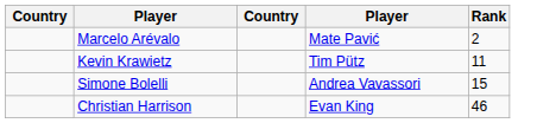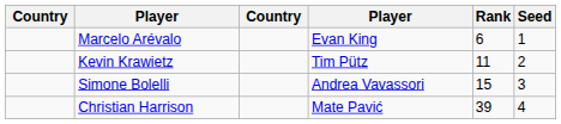+ column: Seed | 1 | 2 | 3 | 4
Marcelo Arévalo | column 4: Mate Pavić -> Evan King
Marcelo Arévalo | Rank: 2 -> 6
Christian Harrison | column 4: Evan King -> Mate Pavić
Christian Harrison | Rank: 46 -> 39
